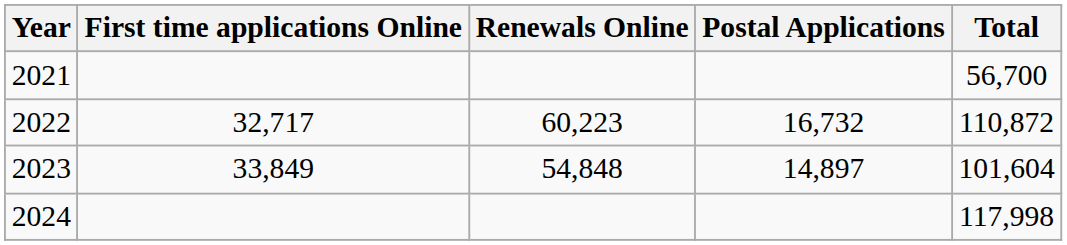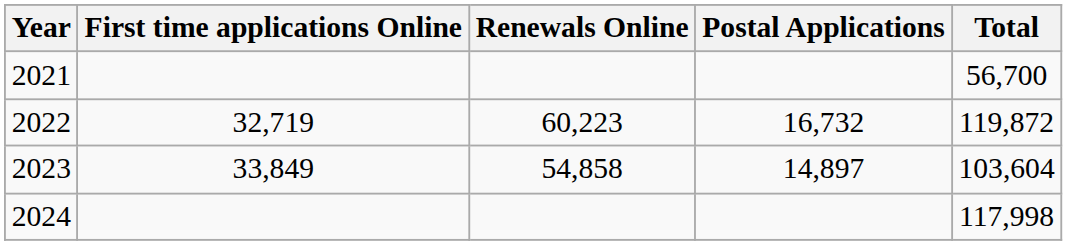2022 | First time applications Online: 32,717 -> 32,719
2022 | Total: 110,872 -> 119,872
2023 | Renewals Online: 54,848 -> 54,858
2023 | Total: 101,604 -> 103,604
